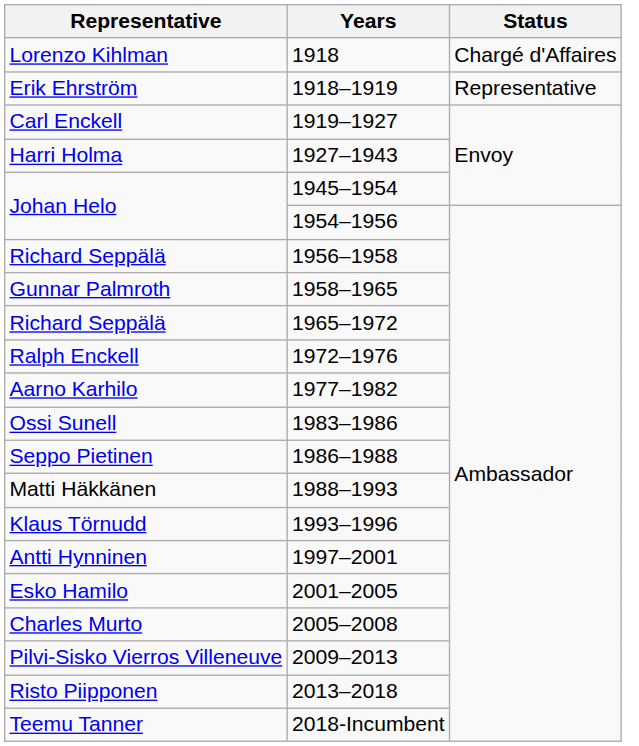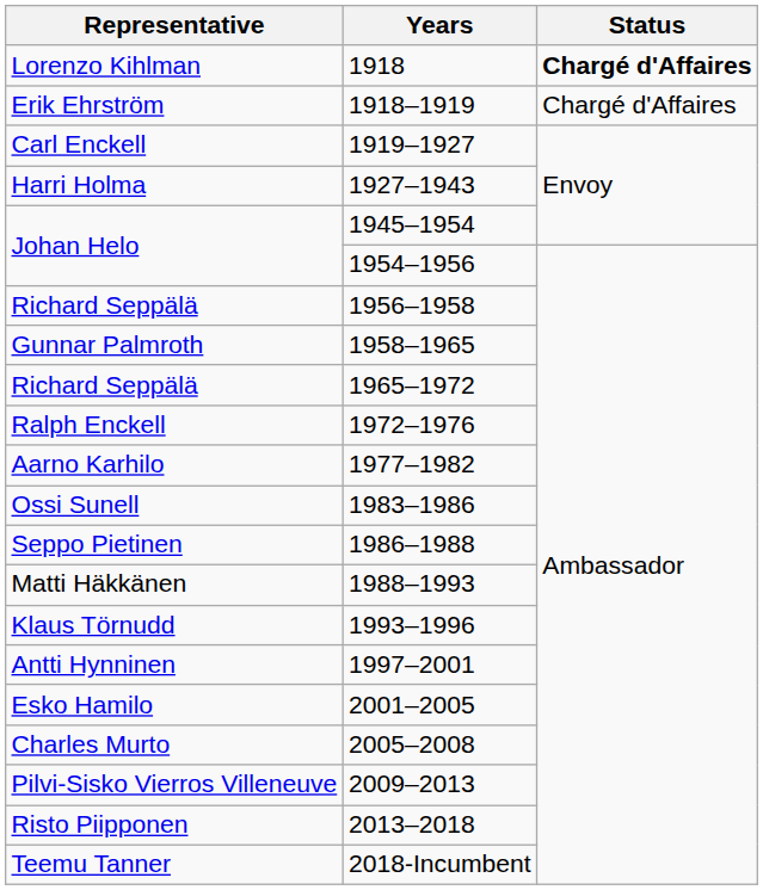Lorenzo Kihlman | Status: normal -> bold
Erik Ehrström | Status: Representative -> Chargé d'Affaires
